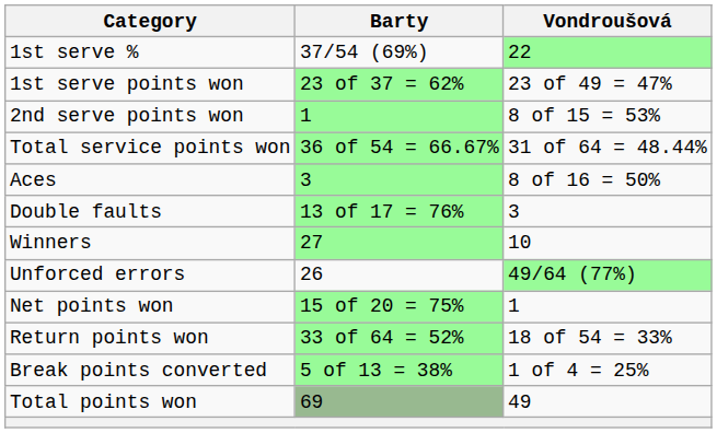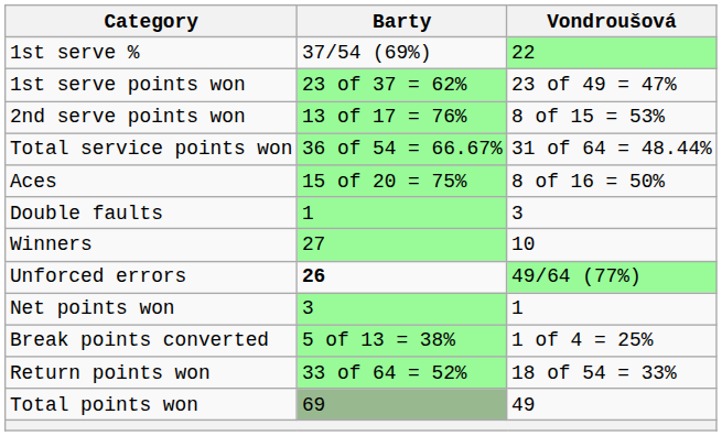2nd serve points won | Barty: 1 -> 13 of 17 = 76%
Aces | Barty: 3 -> 15 of 20 = 75%
Double faults | Barty: 13 of 17 = 76% -> 1
Unforced errors | Barty: normal -> bold
Net points won | Barty: 15 of 20 = 75% -> 3
rows swapped: Break points converted <-> Return points won
